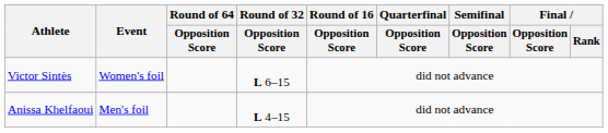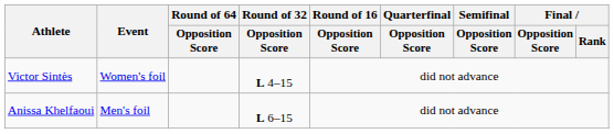Victor Sintès | Round of 32 / Opposition Score: L 6–15 -> L 4–15
Anissa Khelfaoui | Round of 32 / Opposition Score: L 4–15 -> L 6–15
